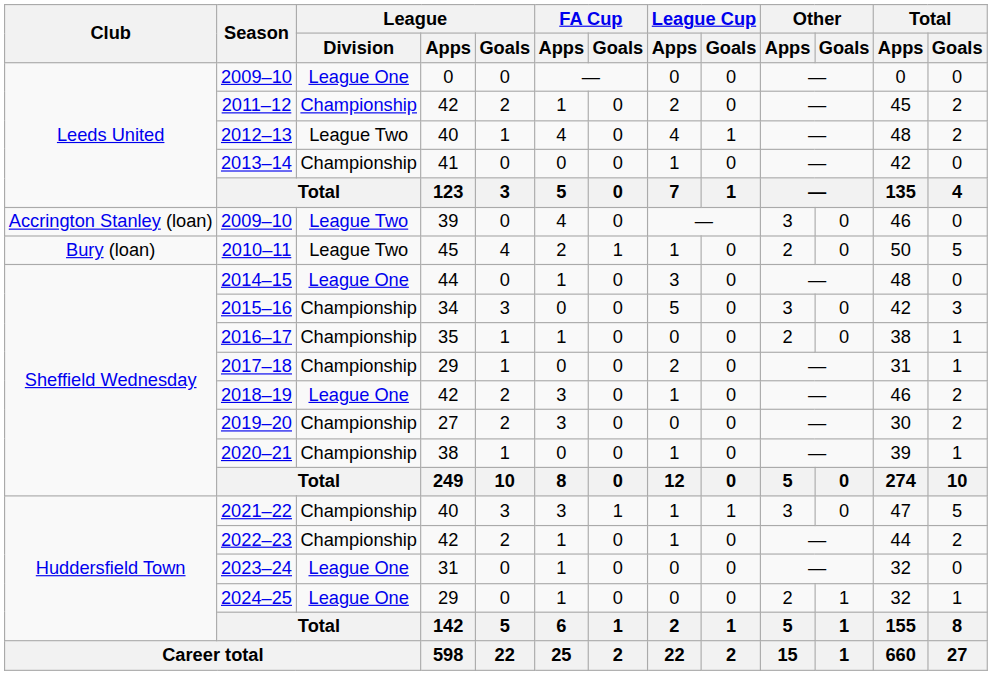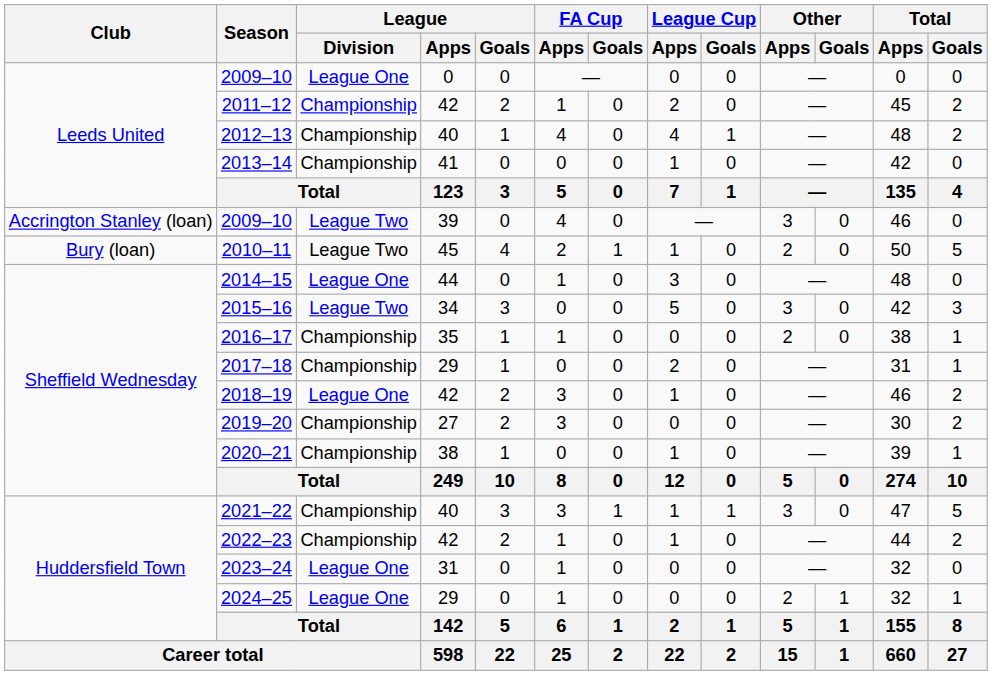2012–13 | League / Division: League Two -> Championship
2015–16 | League / Division: Championship -> League Two
